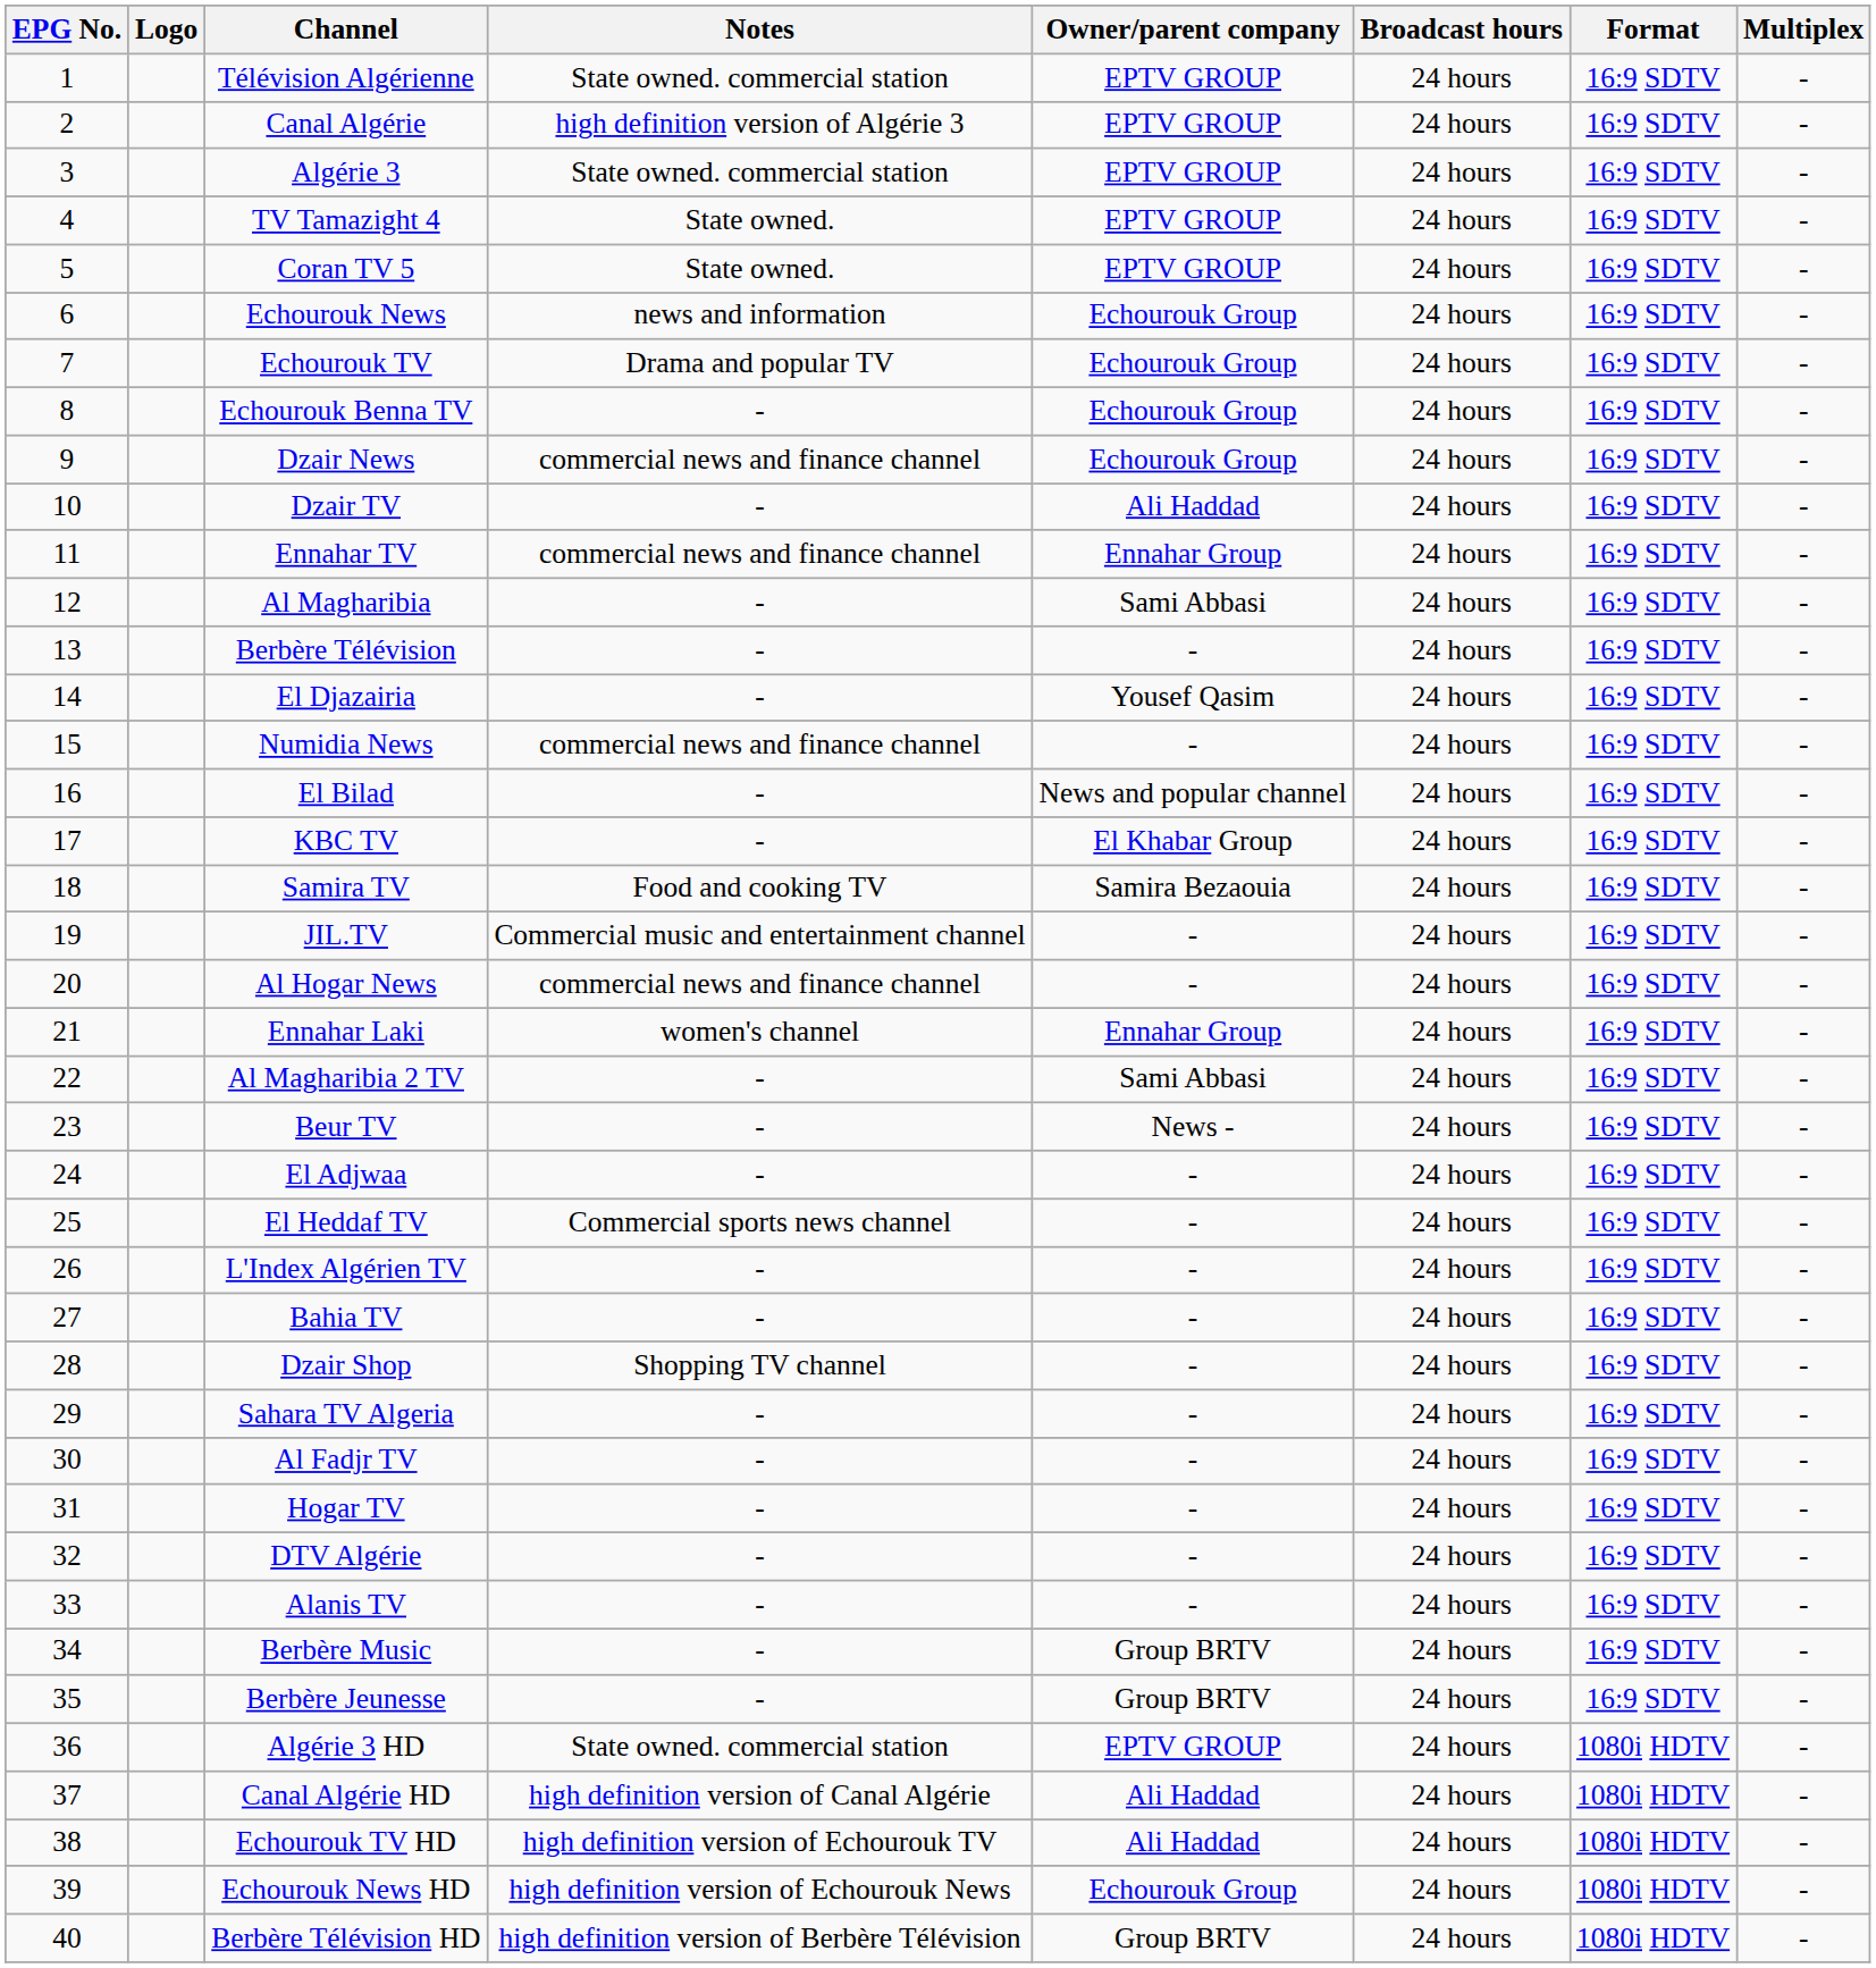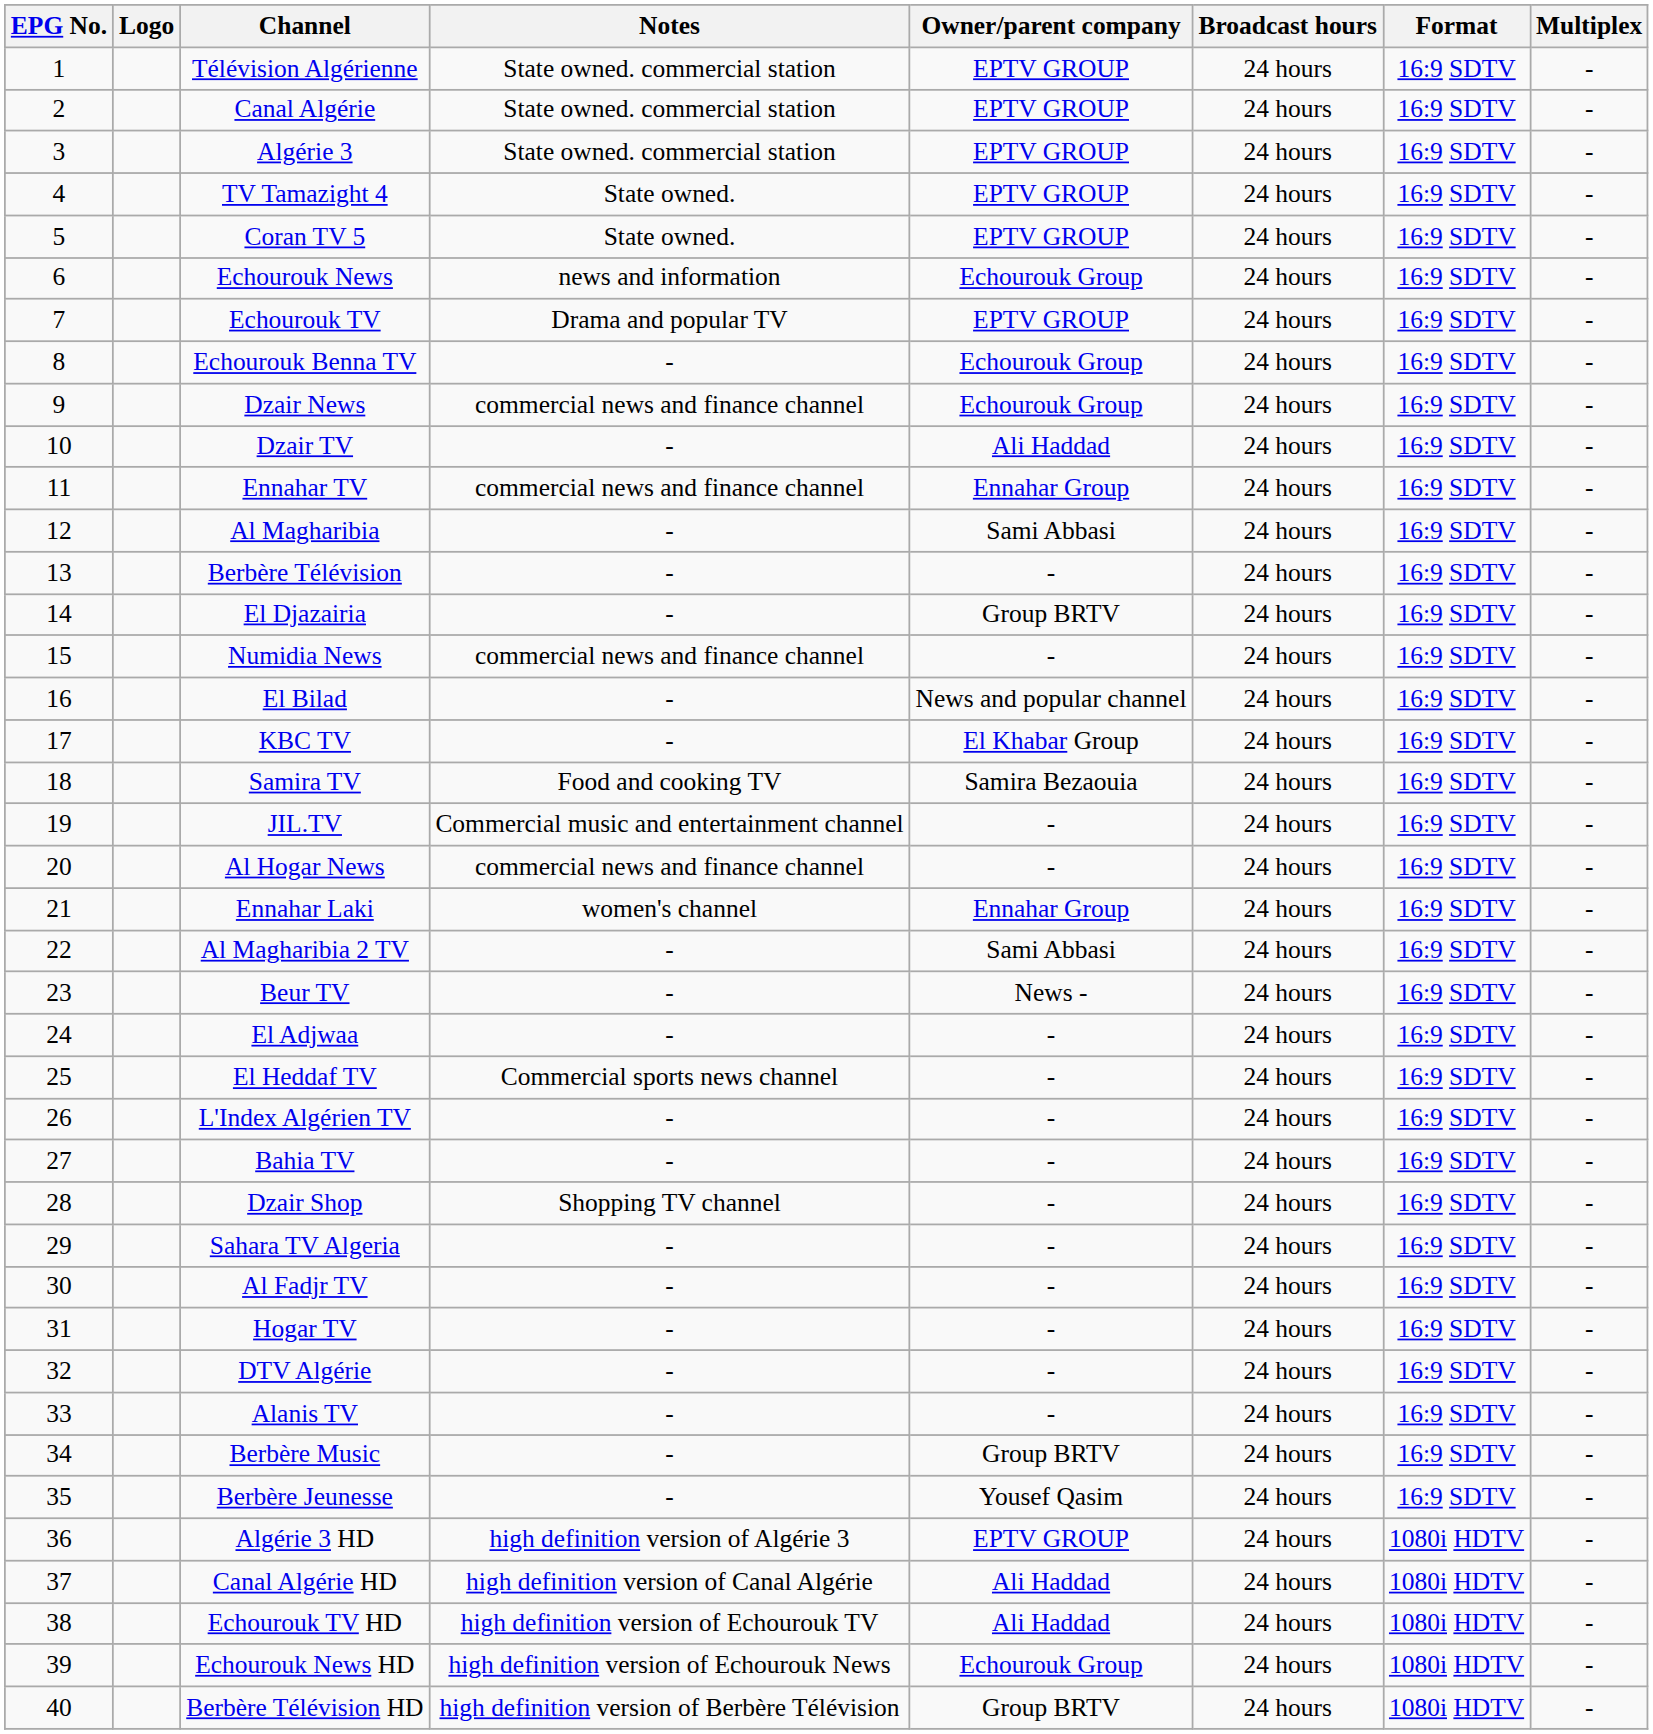Canal Algérie | Notes: high definition version of Algérie 3 -> State owned. commercial station
Echourouk TV | Owner/parent company: Echourouk Group -> EPTV GROUP
El Djazairia | Owner/parent company: Yousef Qasim -> Group BRTV
Berbère Jeunesse | Owner/parent company: Group BRTV -> Yousef Qasim
Algérie 3 HD | Notes: State owned. commercial station -> high definition version of Algérie 3
